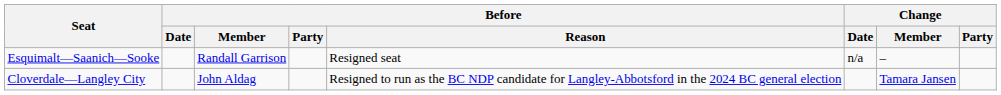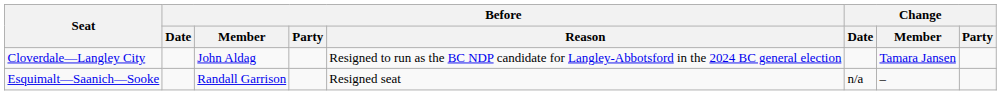rows swapped: Cloverdale—Langley City <-> Esquimalt—Saanich—Sooke
